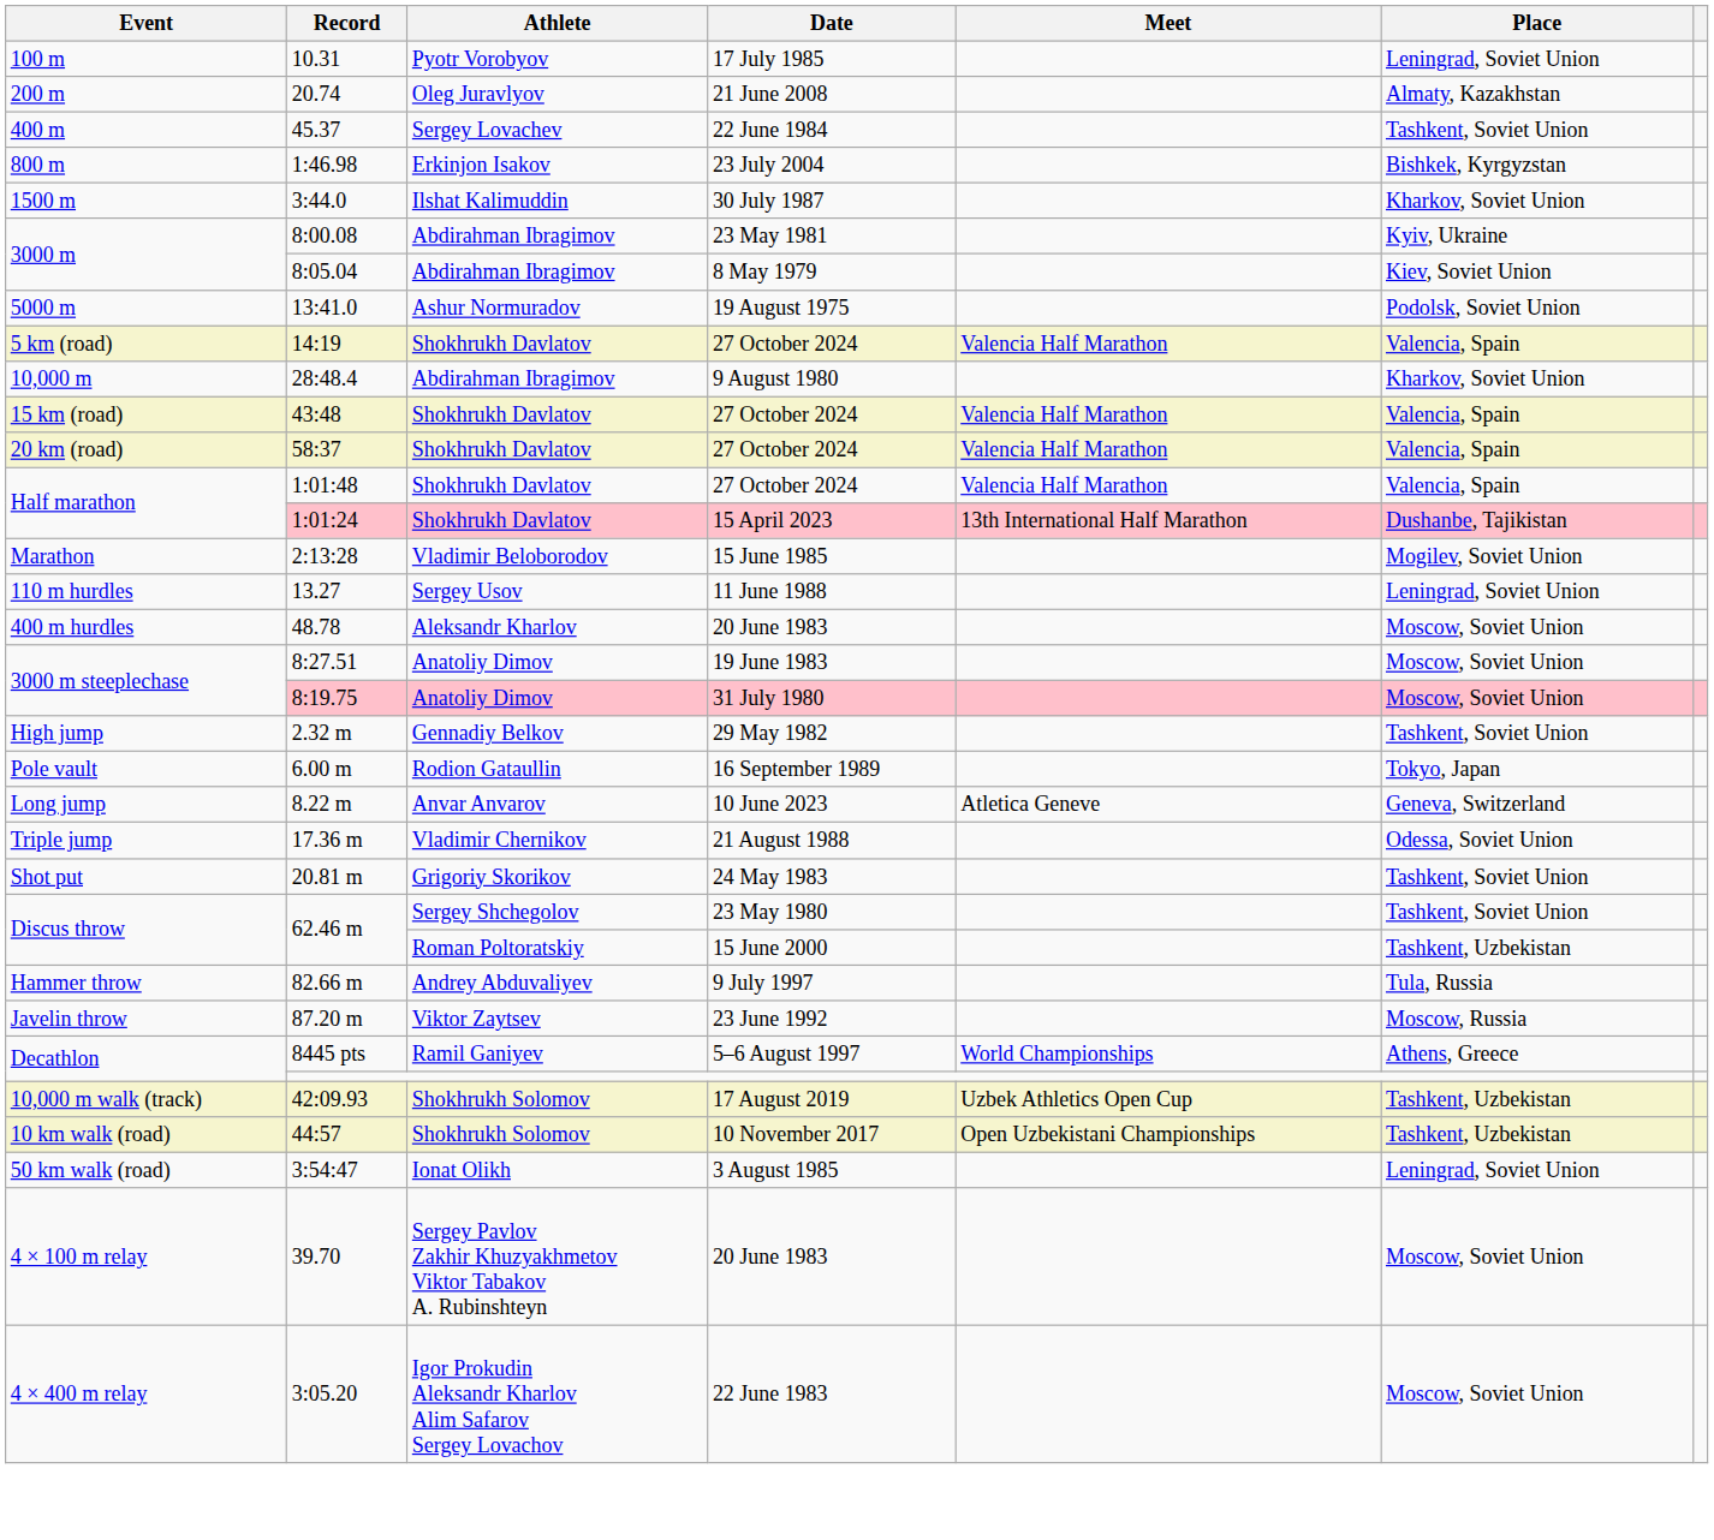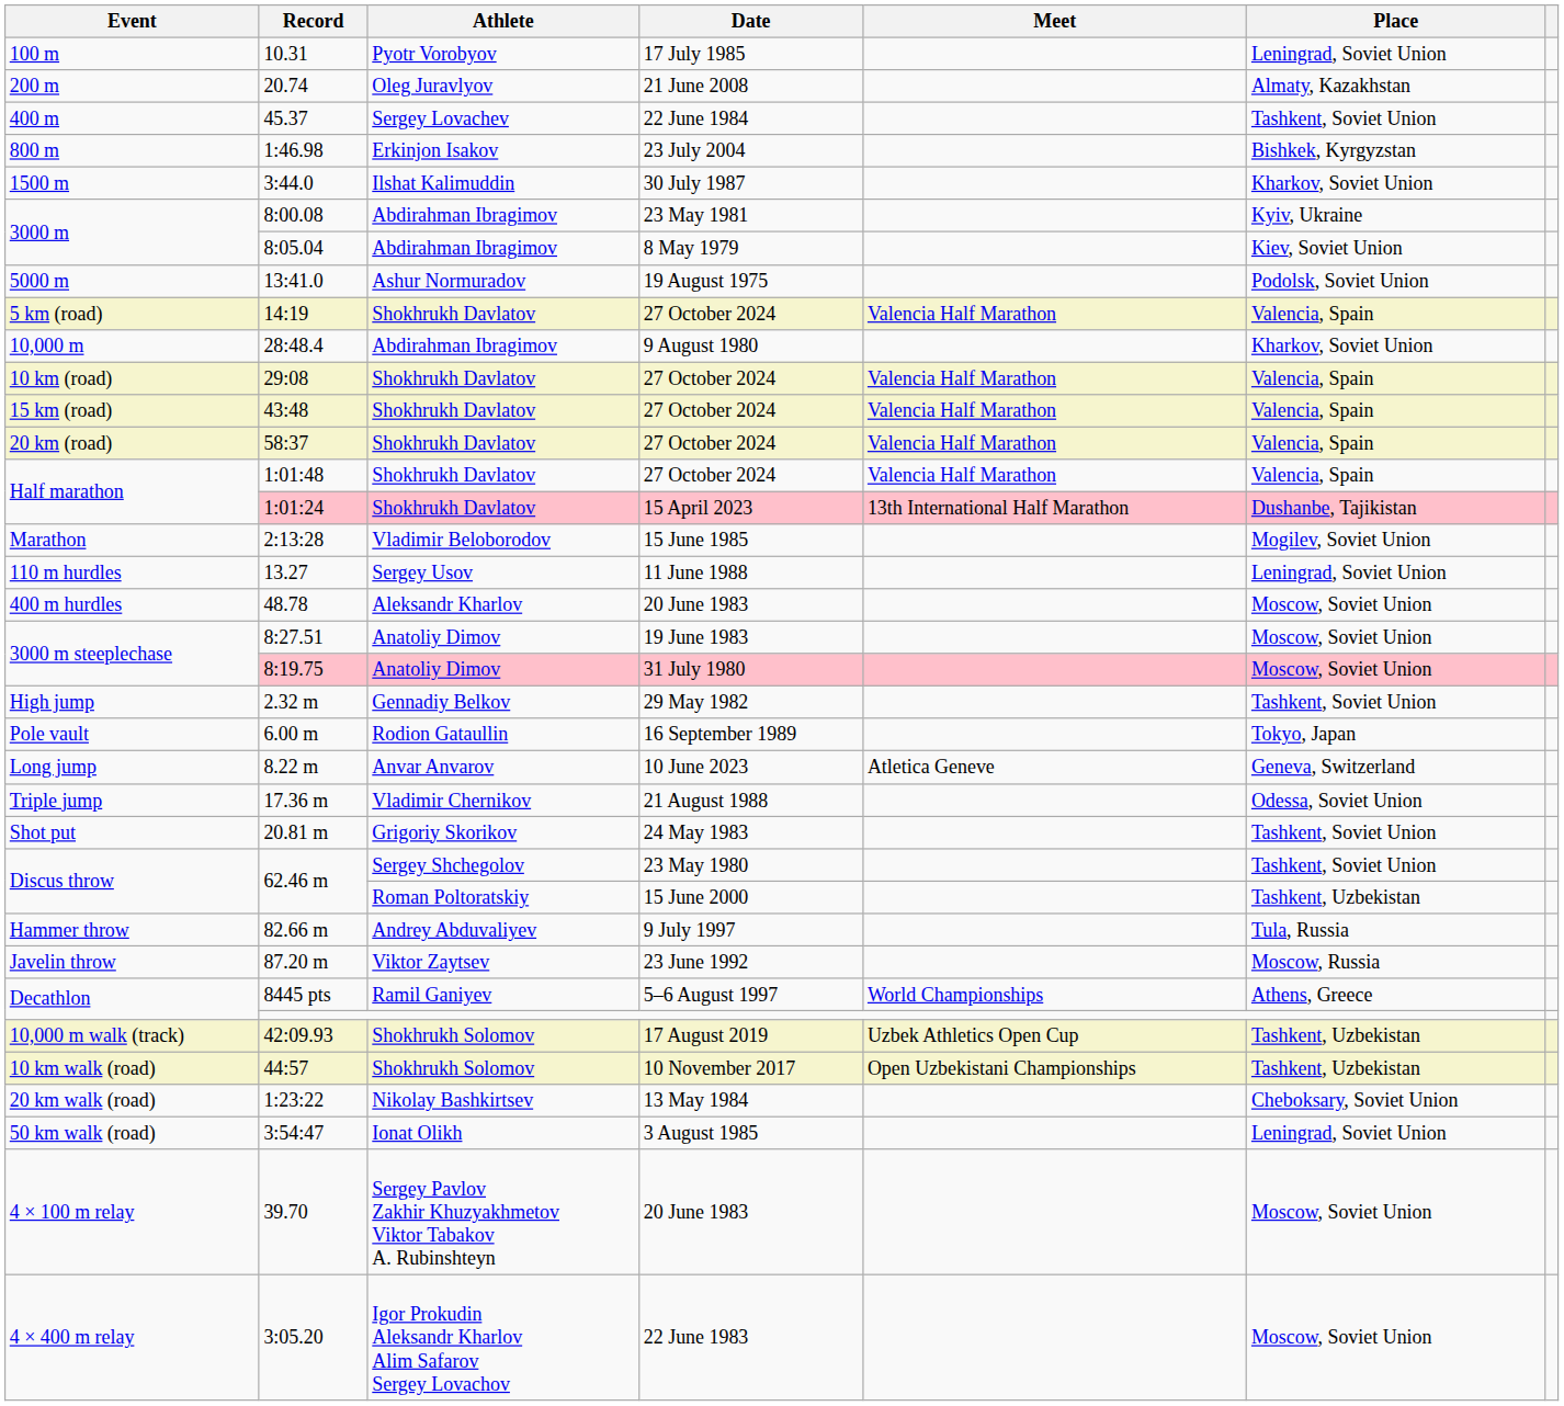+ row: 10 km (road) | 29:08 | Shokhrukh Davlatov | 27 October 2024 | Valencia Half Marathon | Valencia, Spain
+ row: 20 km walk (road) | 1:23:22 | Nikolay Bashkirtsev | 13 May 1984 | Cheboksary, Soviet Union
